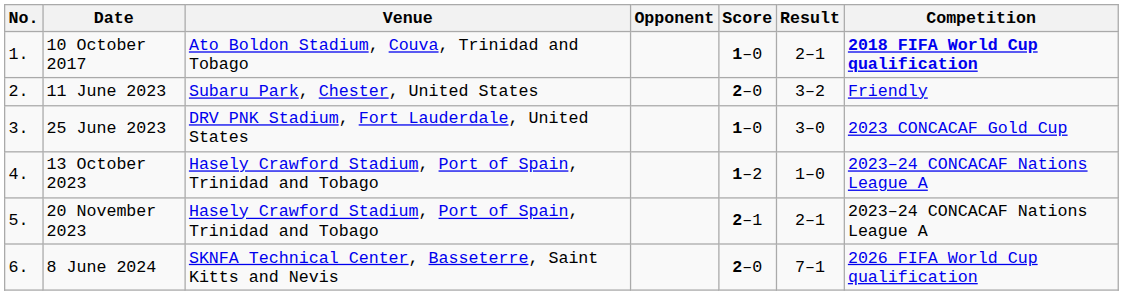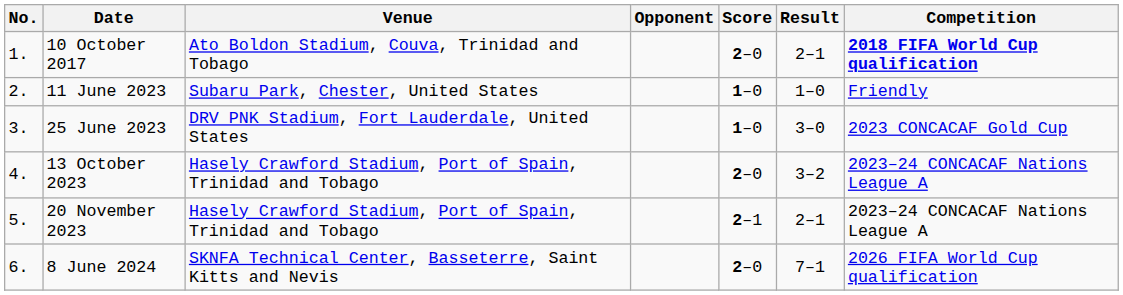10 October 2017 | Score: 1–0 -> 2–0
11 June 2023 | Score: 2–0 -> 1–0
11 June 2023 | Result: 3–2 -> 1–0
13 October 2023 | Score: 1–2 -> 2–0
13 October 2023 | Result: 1–0 -> 3–2
